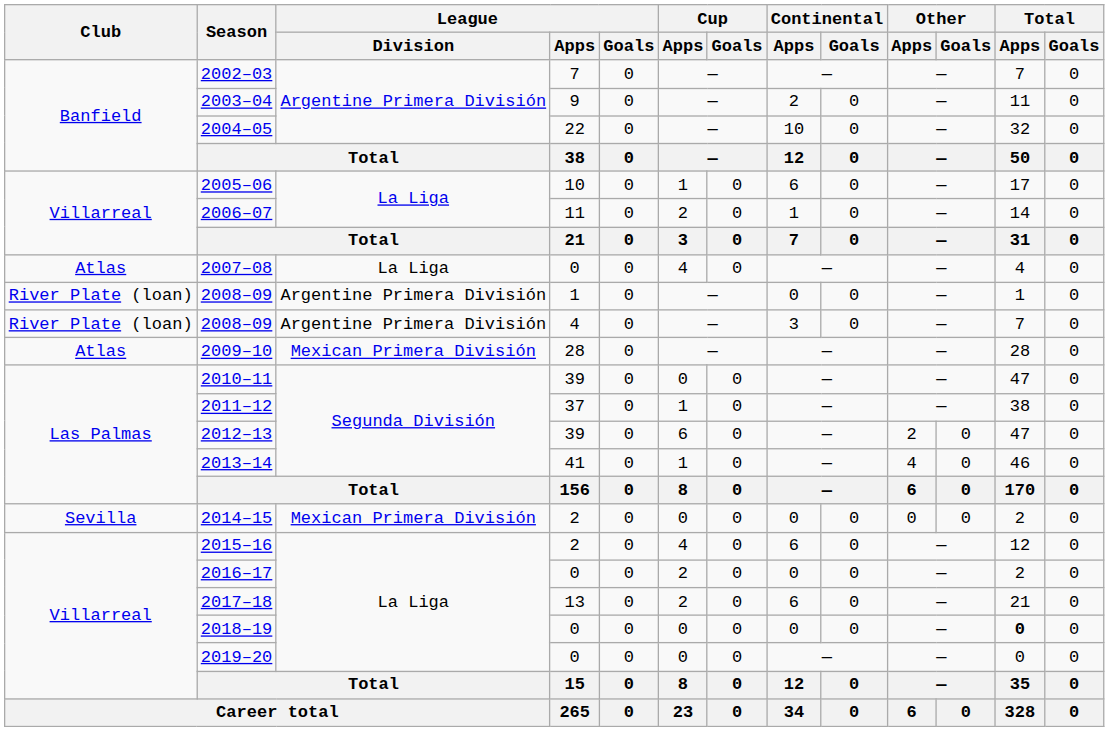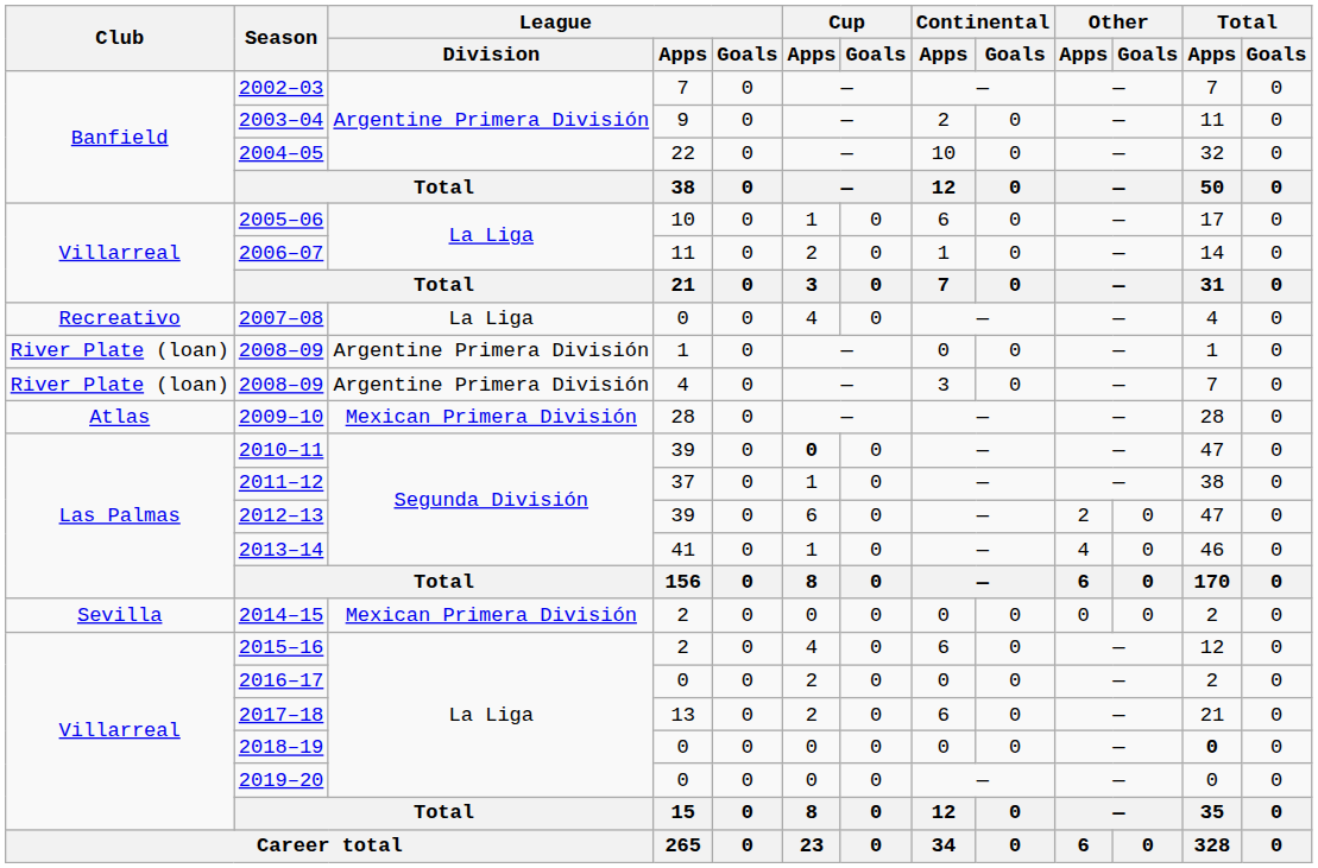2007–08 | Club: Atlas -> Recreativo
2010–11 | Cup / Apps: normal -> bold
